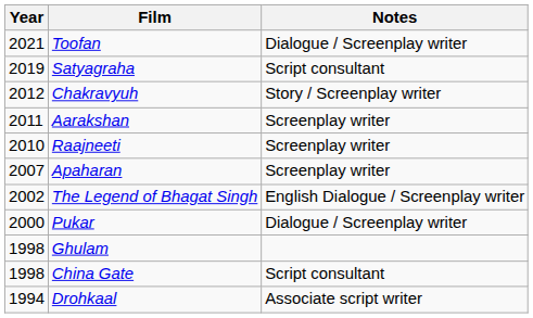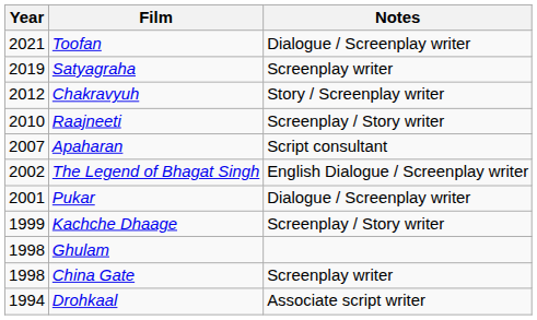Satyagraha | Notes: Script consultant -> Screenplay writer
- row: 2011 | Aarakshan | Screenplay writer
Raajneeti | Notes: Screenplay writer -> Screenplay / Story writer
Apaharan | Notes: Screenplay writer -> Script consultant
Pukar | Year: 2000 -> 2001
+ row: 1999 | Kachche Dhaage | Screenplay / Story writer
China Gate | Notes: Script consultant -> Screenplay writer
